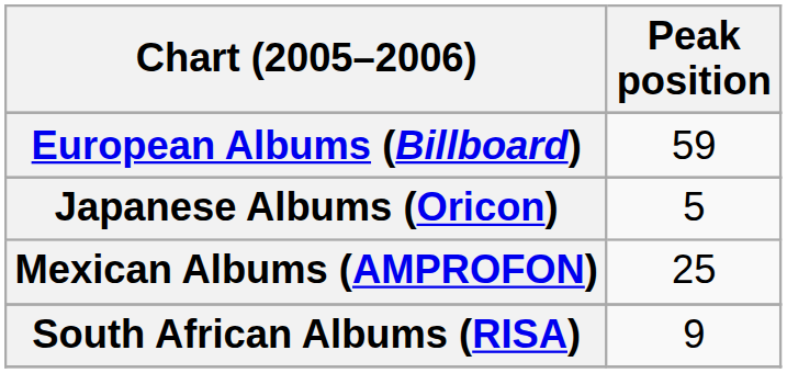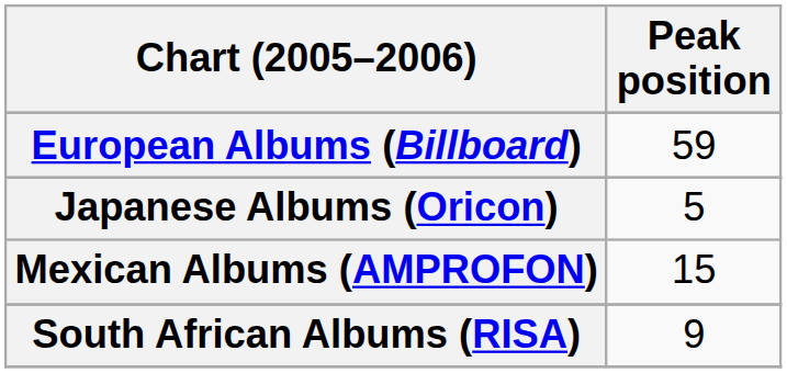Mexican Albums (AMPROFON) | Peak position: 25 -> 15
